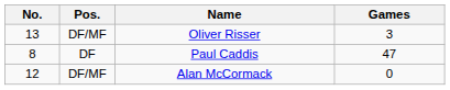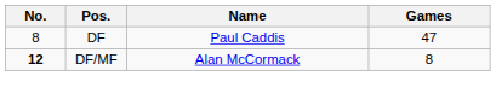- row: 13 | DF/MF | Oliver Risser | 3
Alan McCormack | No.: normal -> bold
Alan McCormack | Games: 0 -> 8
